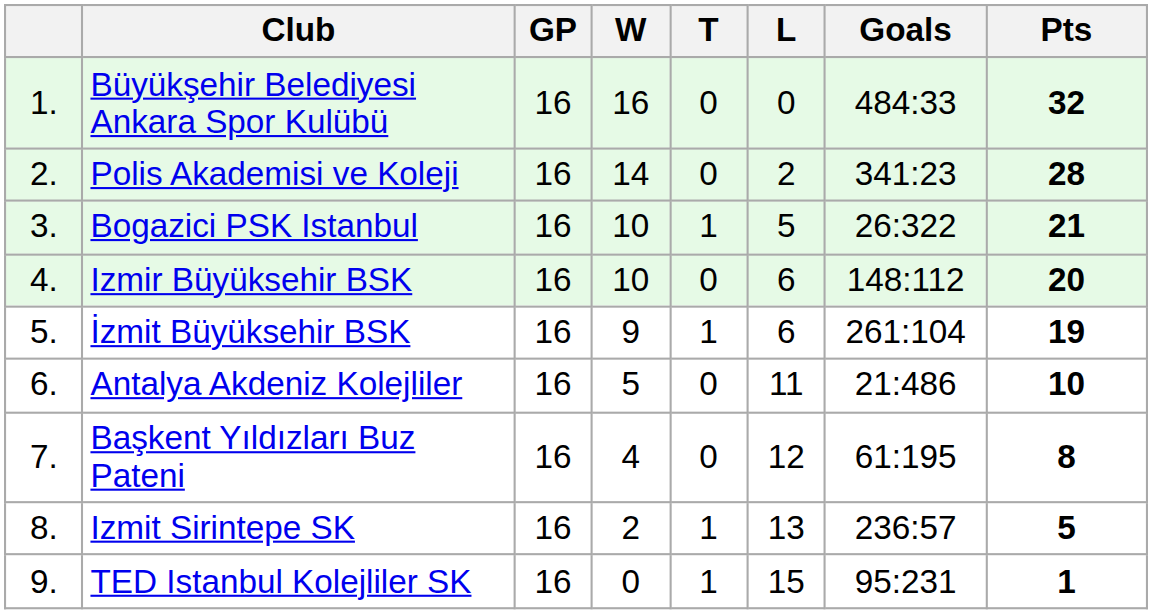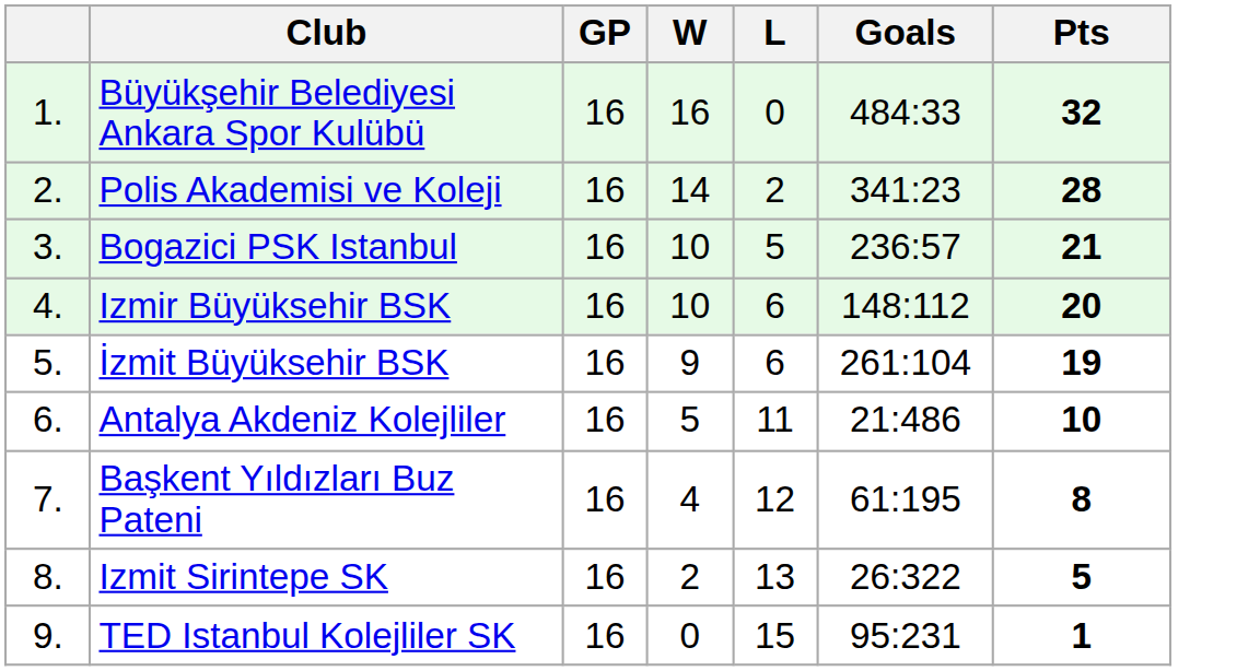- column: T | 0 | 0 | 1 | 0 | 1 | 0 | 0 | 1 | 1
Bogazici PSK Istanbul | Goals: 26:322 -> 236:57
Izmit Sirintepe SK | Goals: 236:57 -> 26:322
